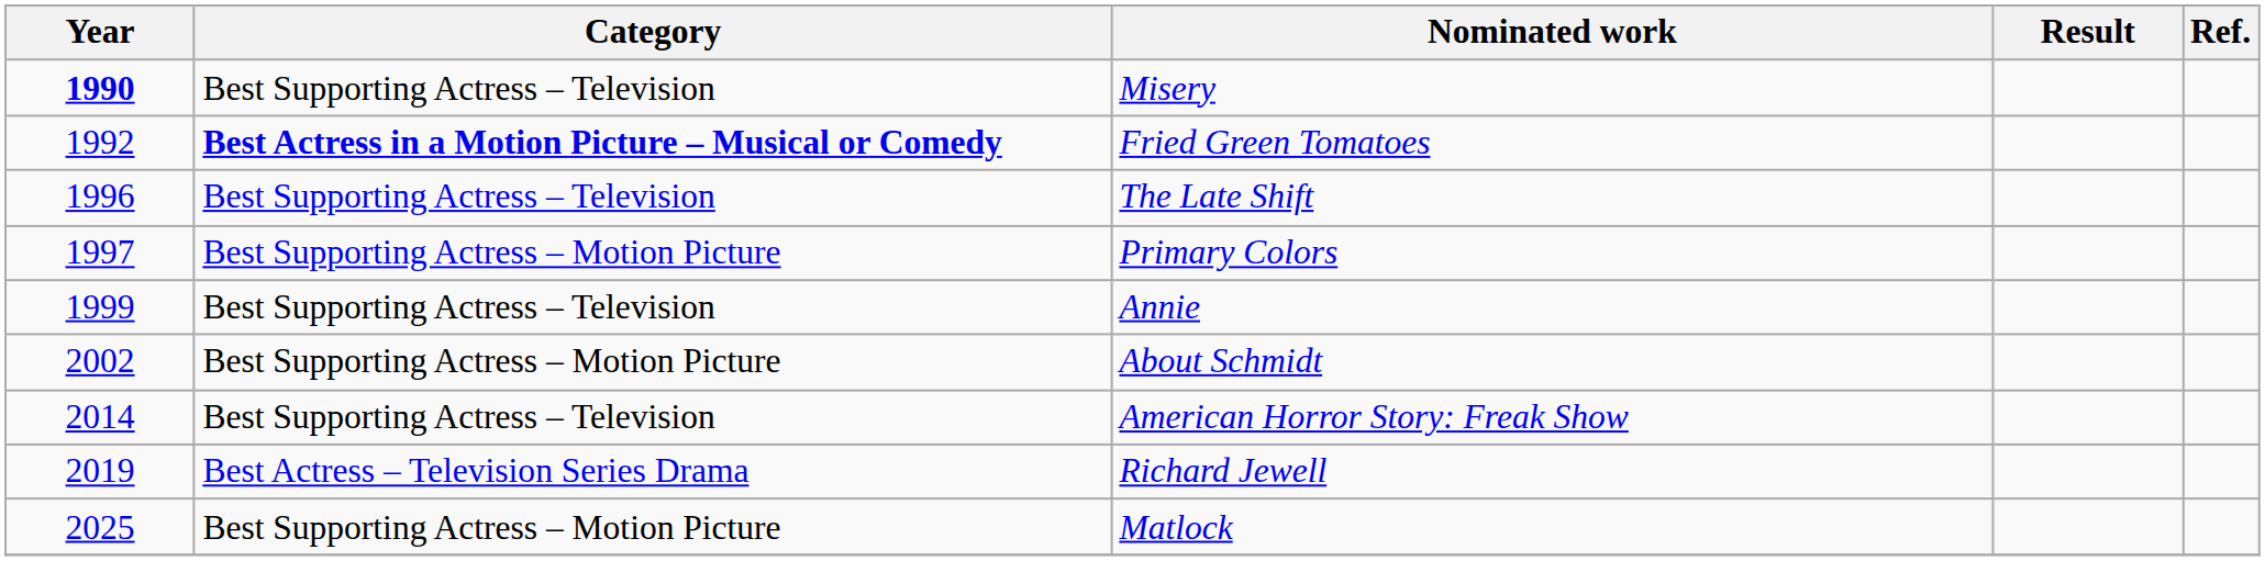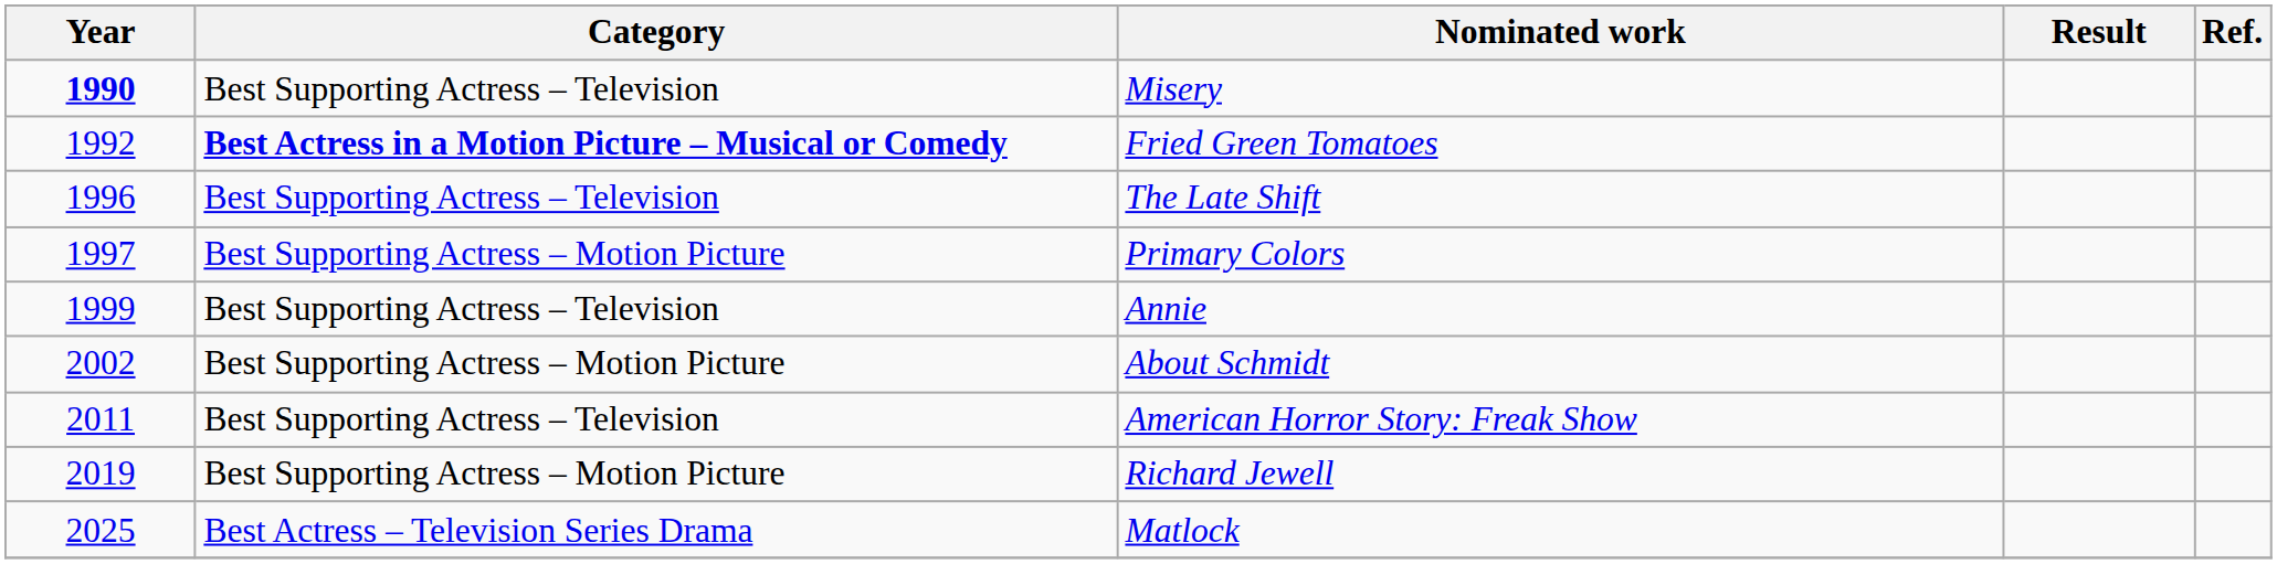American Horror Story: Freak Show | Year: 2014 -> 2011
Richard Jewell | Category: Best Actress – Television Series Drama -> Best Supporting Actress – Motion Picture
Matlock | Category: Best Supporting Actress – Motion Picture -> Best Actress – Television Series Drama
